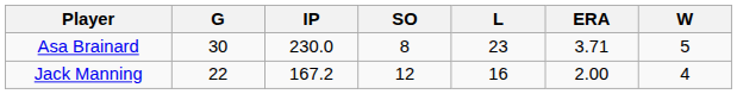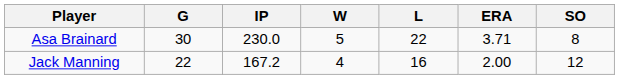columns swapped: W <-> SO
Asa Brainard | L: 23 -> 22
